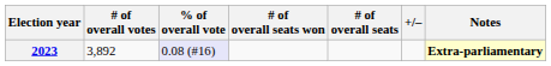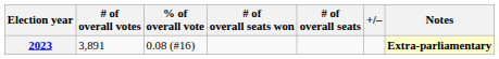2023 | # of overall votes: 3,892 -> 3,891
2023 | % of overall vote: lavender background -> no background
